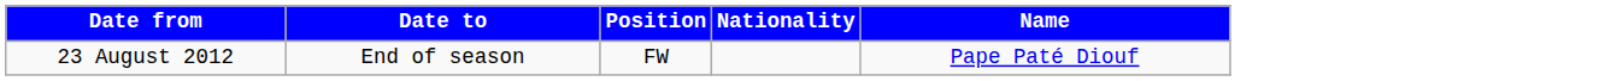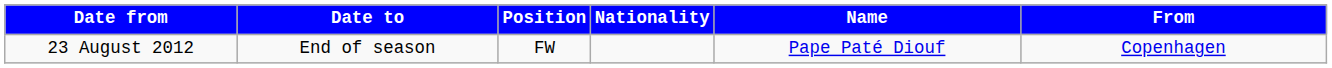+ column: From | Copenhagen
